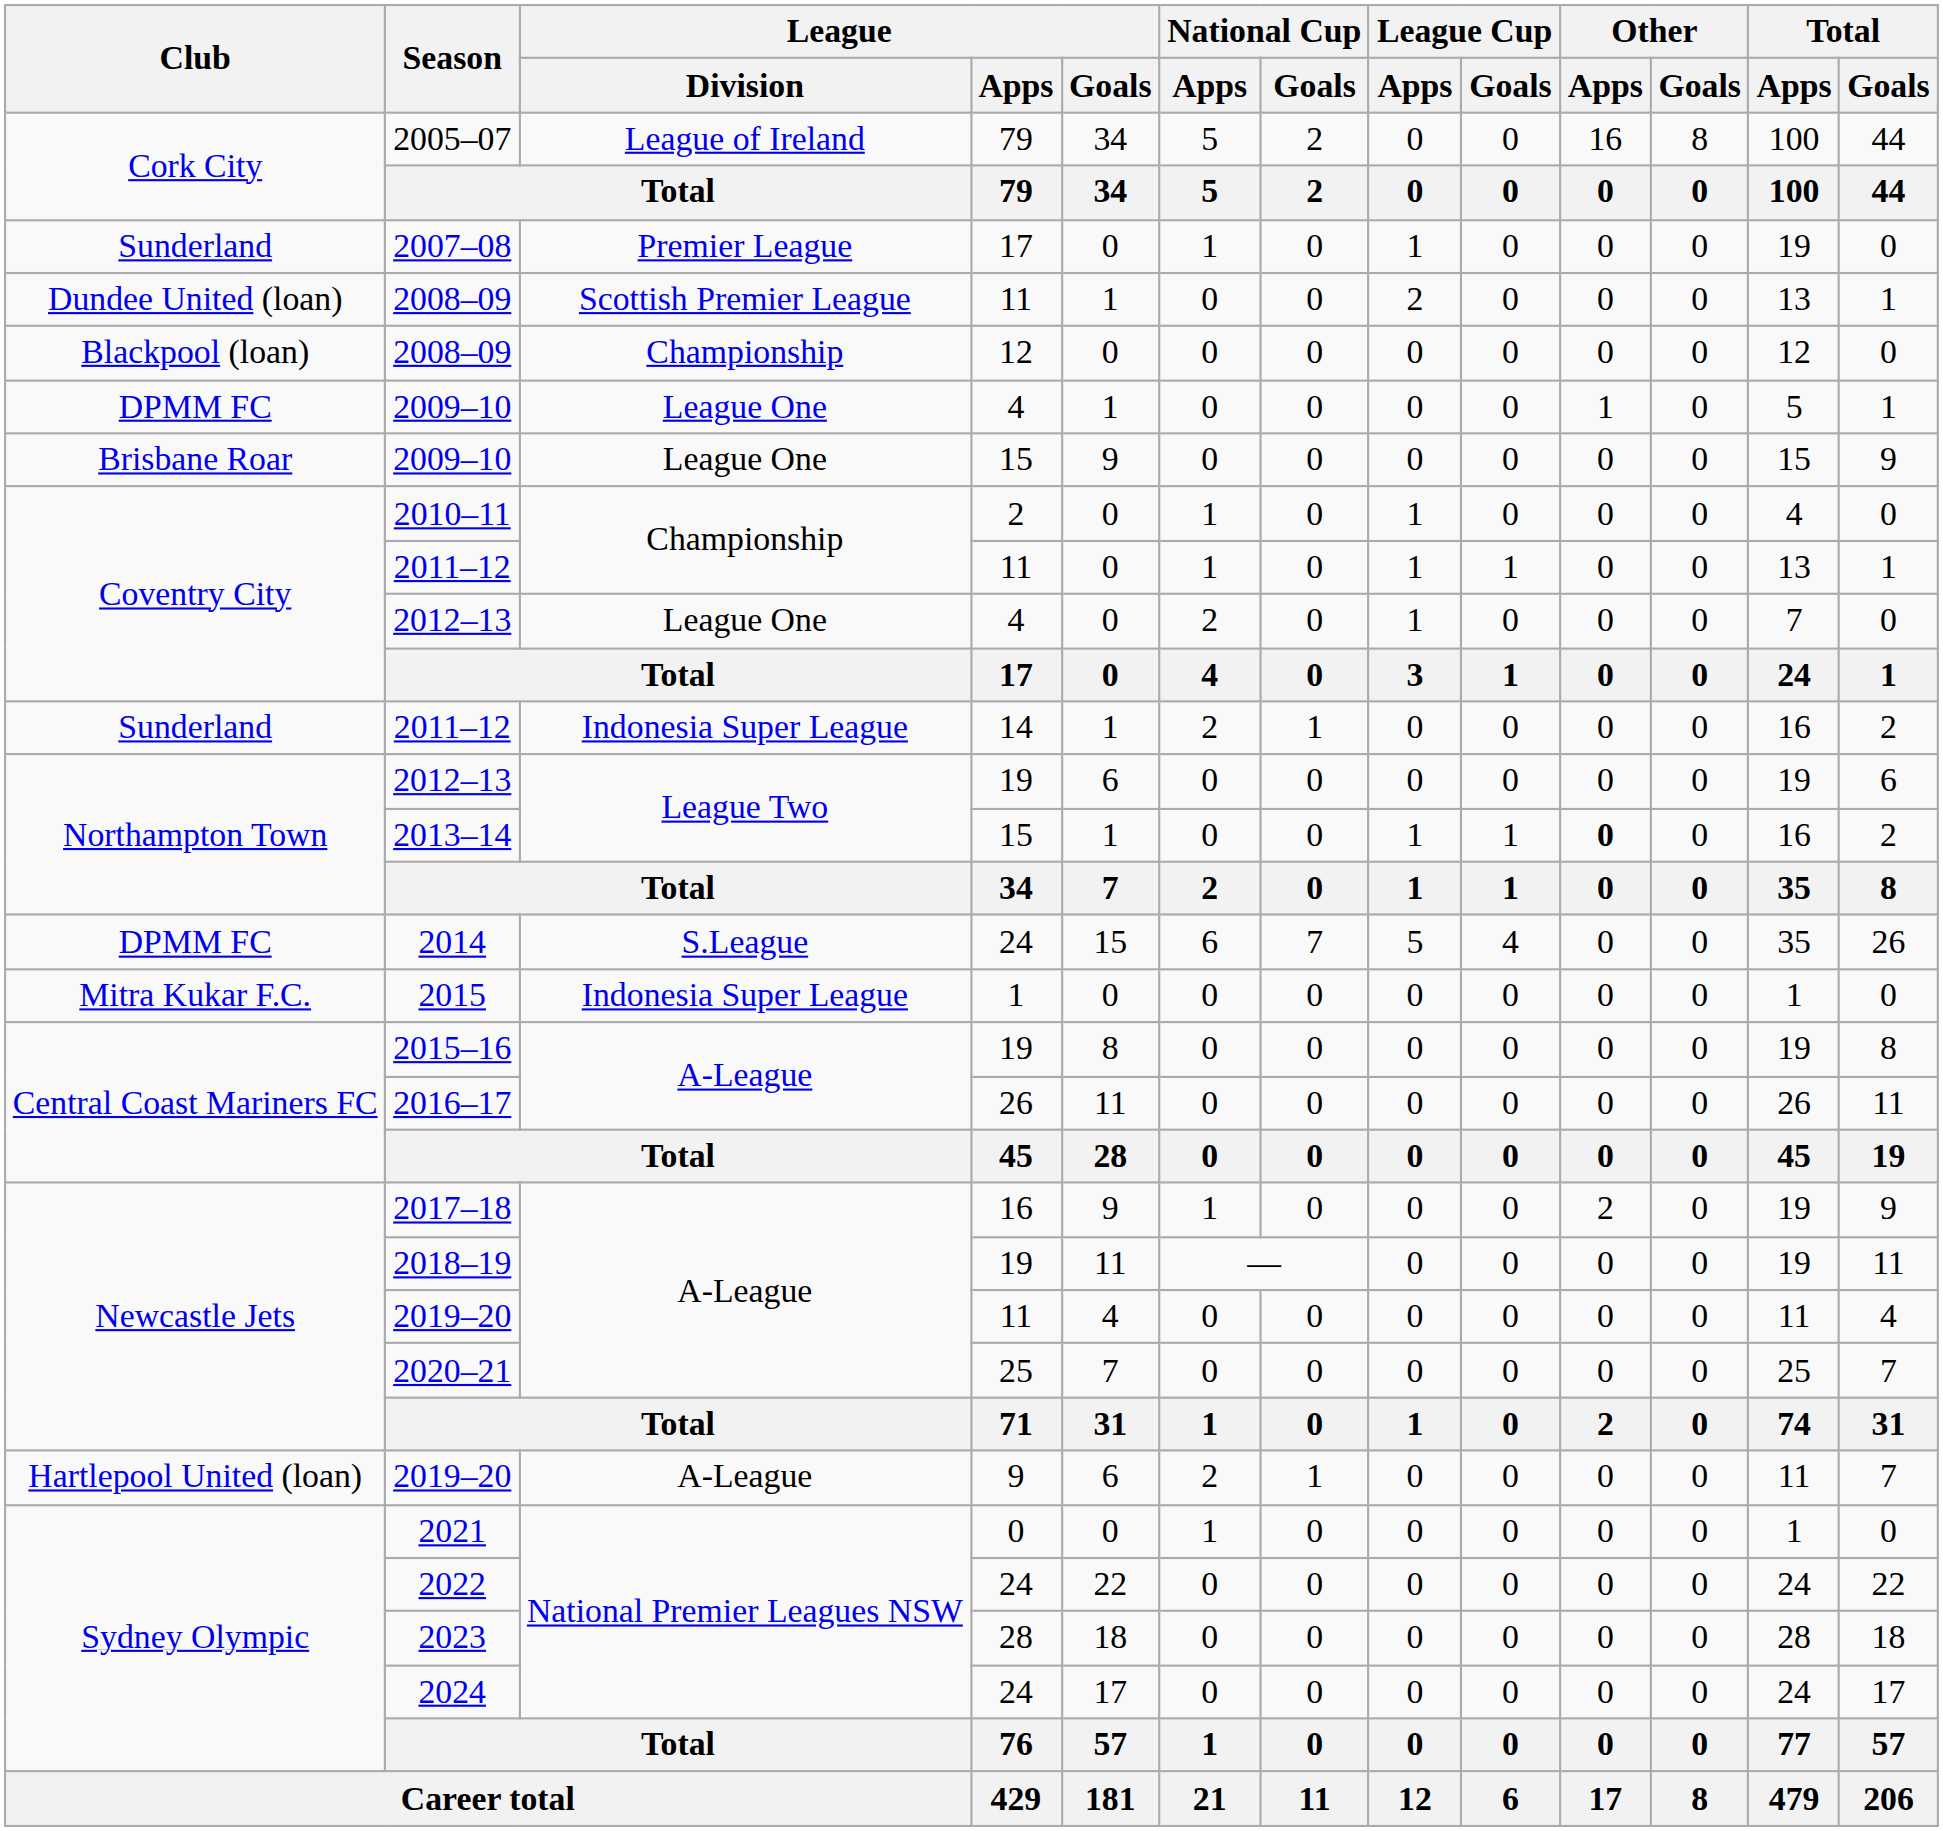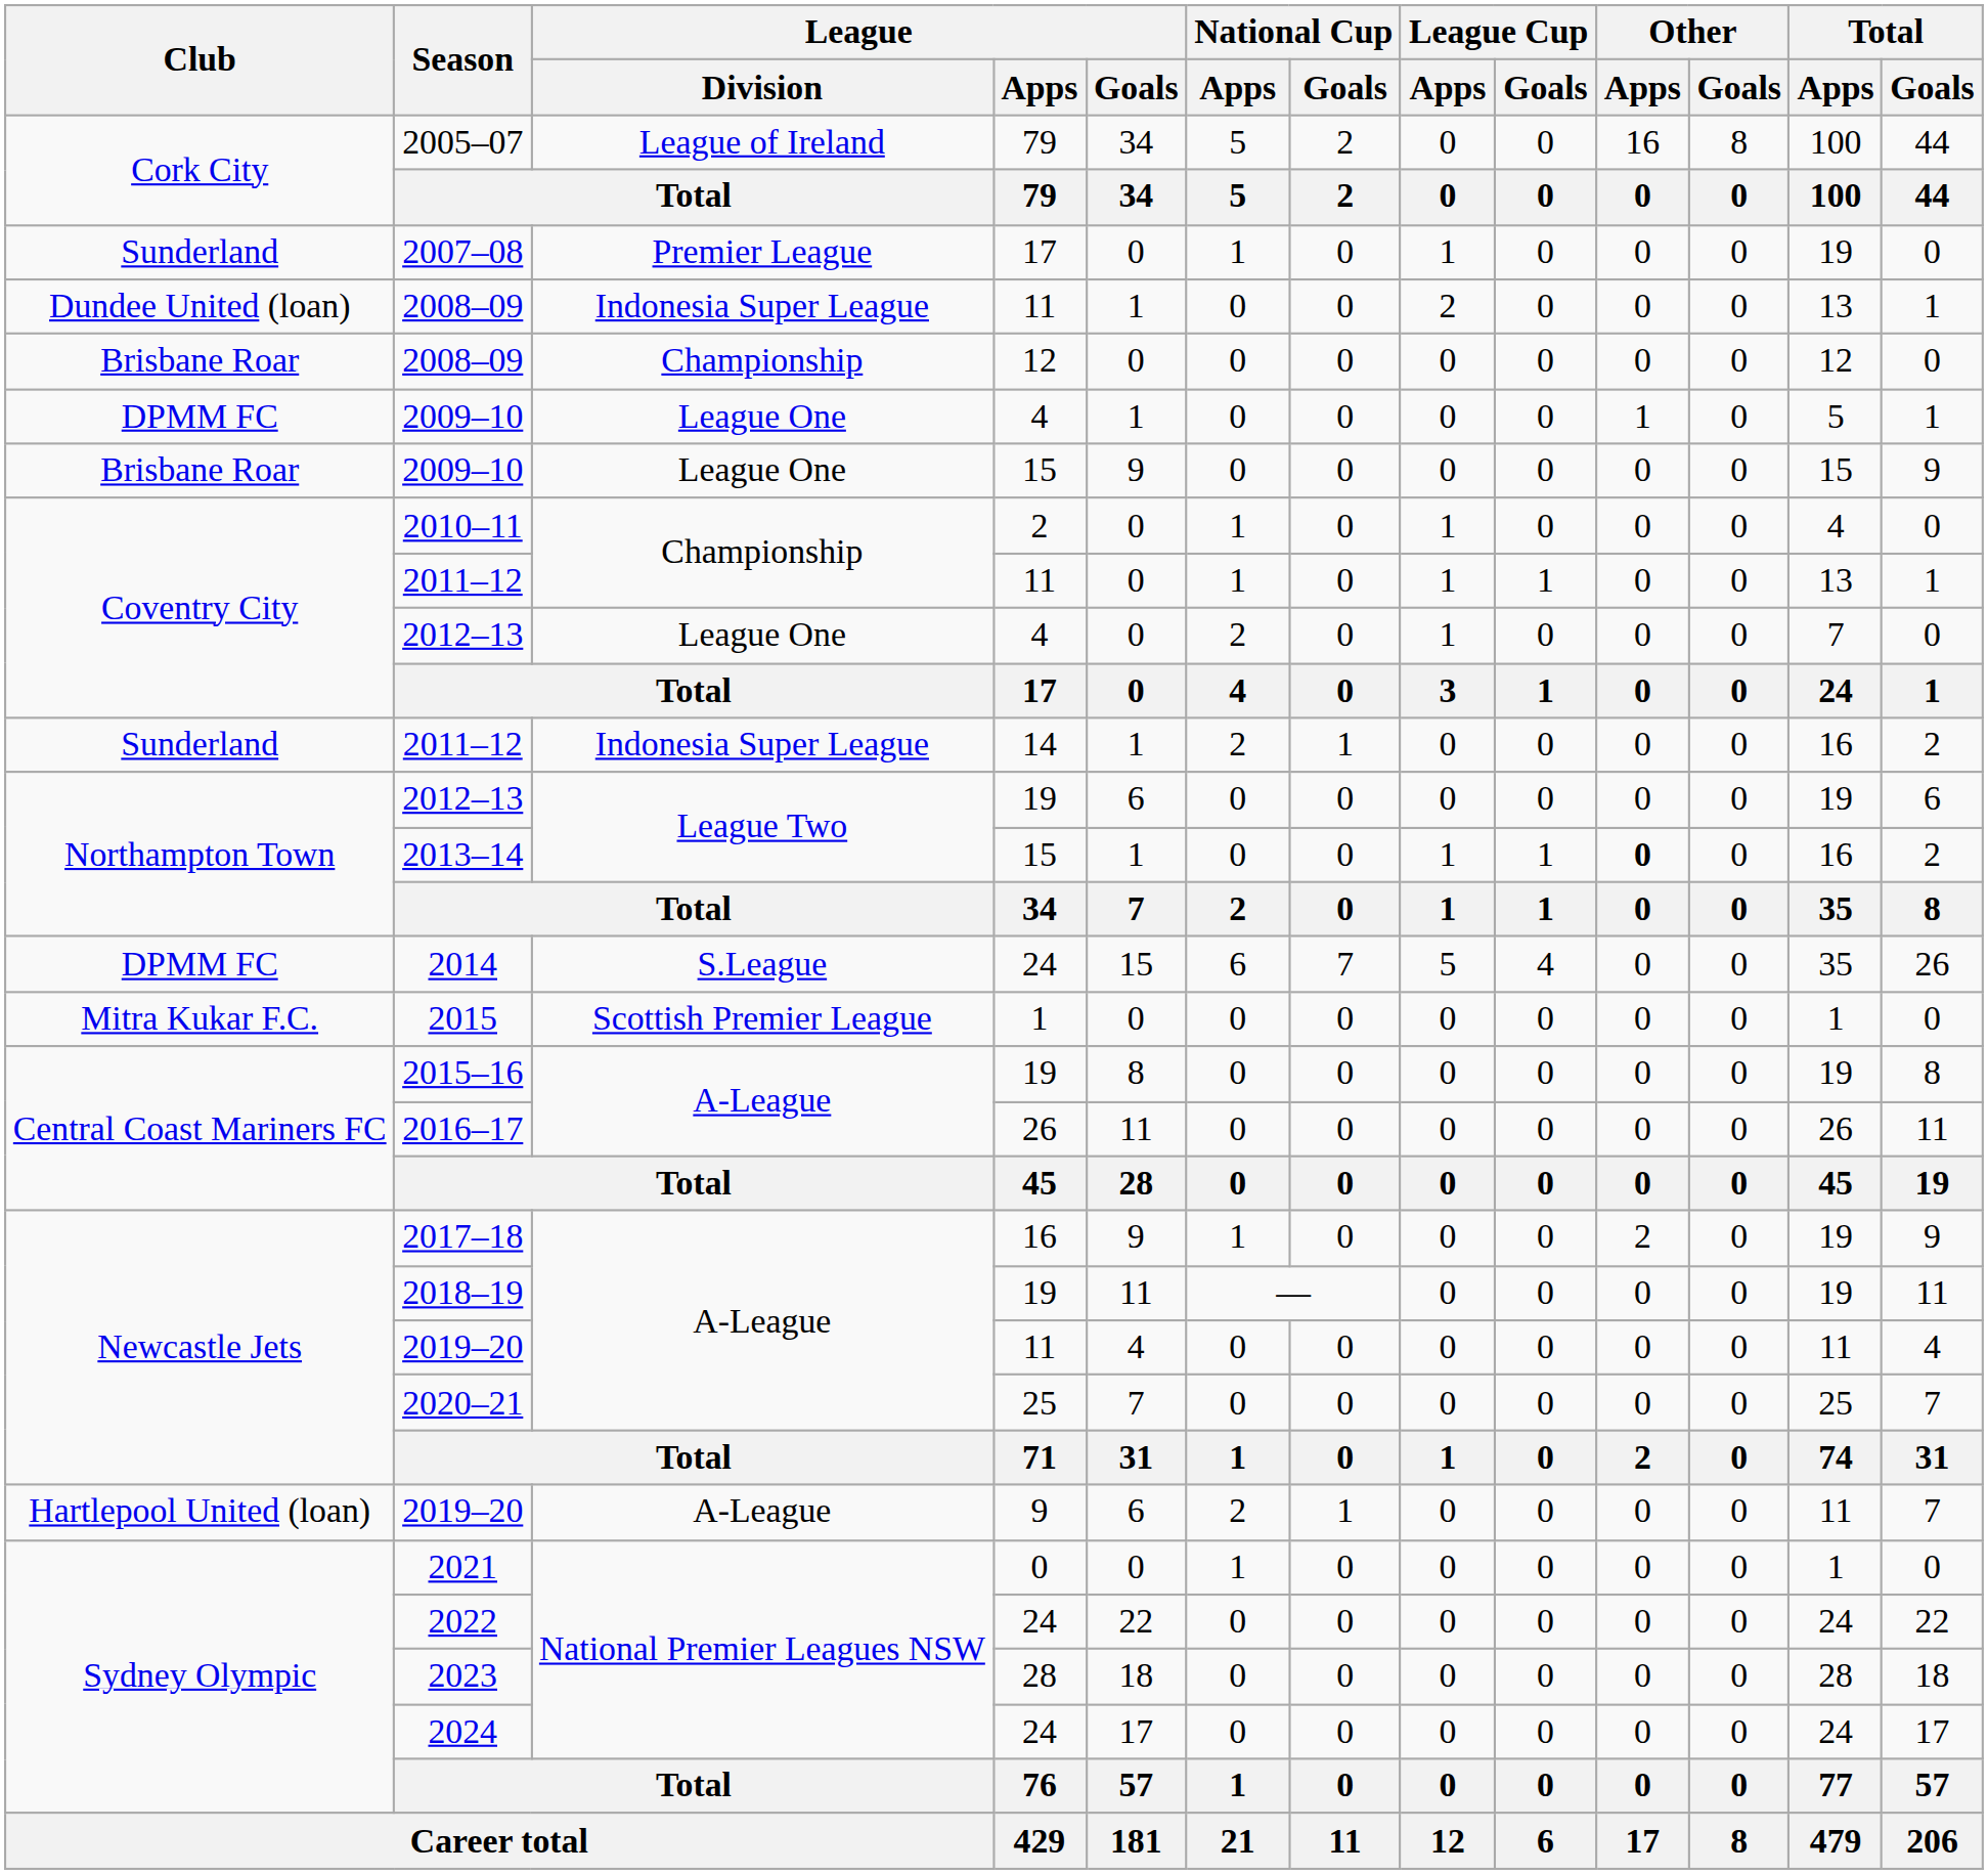2008–09 / 11 | League / Division: Scottish Premier League -> Indonesia Super League
2008–09 / 12 | Club: Blackpool (loan) -> Brisbane Roar
2015 | League / Division: Indonesia Super League -> Scottish Premier League
